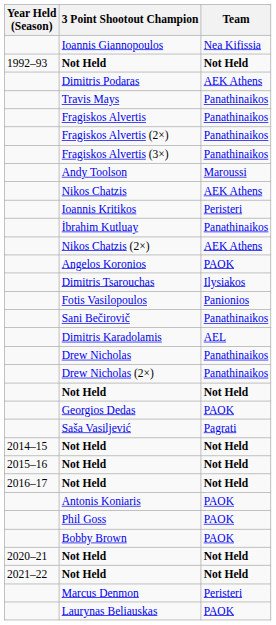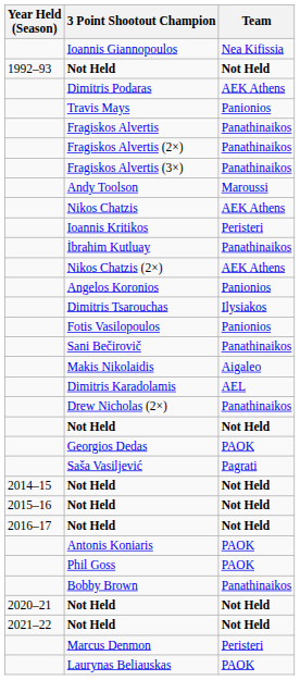Travis Mays | Team: Panathinaikos -> Panionios
Angelos Koronios | Team: PAOK -> Panionios
+ row: Makis Nikolaidis | Aigaleo
- row: Drew Nicholas | Panathinaikos
Bobby Brown | Team: PAOK -> Panathinaikos
